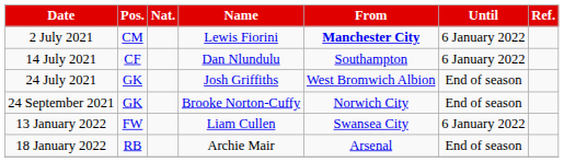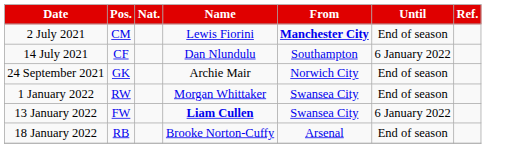2 July 2021 | Until: 6 January 2022 -> End of season
- row: 24 July 2021 | GK | Josh Griffiths | West Bromwich Albion | End of season
24 September 2021 | Name: Brooke Norton-Cuffy -> Archie Mair
+ row: 1 January 2022 | RW | Morgan Whittaker | Swansea City | End of season
13 January 2022 | Name: normal -> bold
18 January 2022 | Name: Archie Mair -> Brooke Norton-Cuffy
